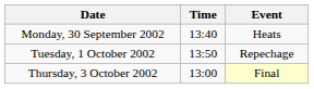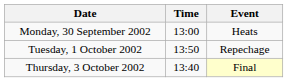Monday, 30 September 2002 | Time: 13:40 -> 13:00
Thursday, 3 October 2002 | Time: 13:00 -> 13:40
